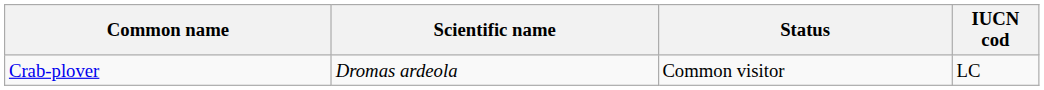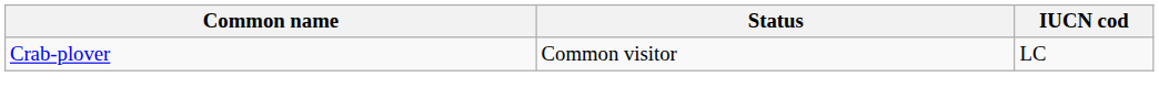- column: Scientific name | Dromas ardeola
